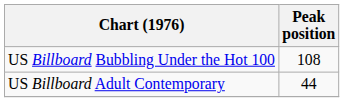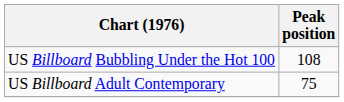US Billboard Adult Contemporary | Peak position: 44 -> 75
